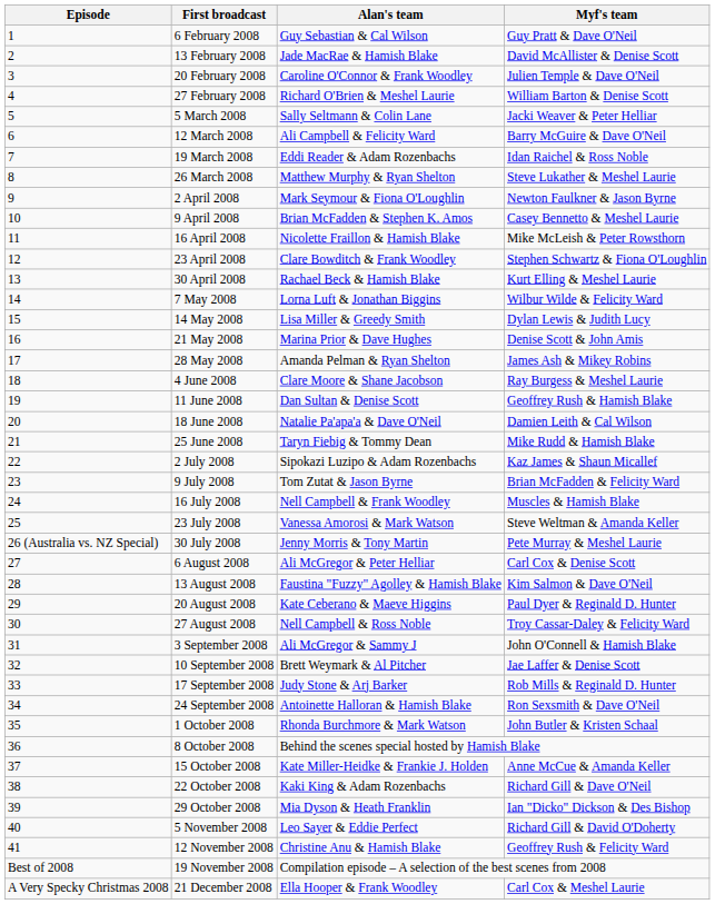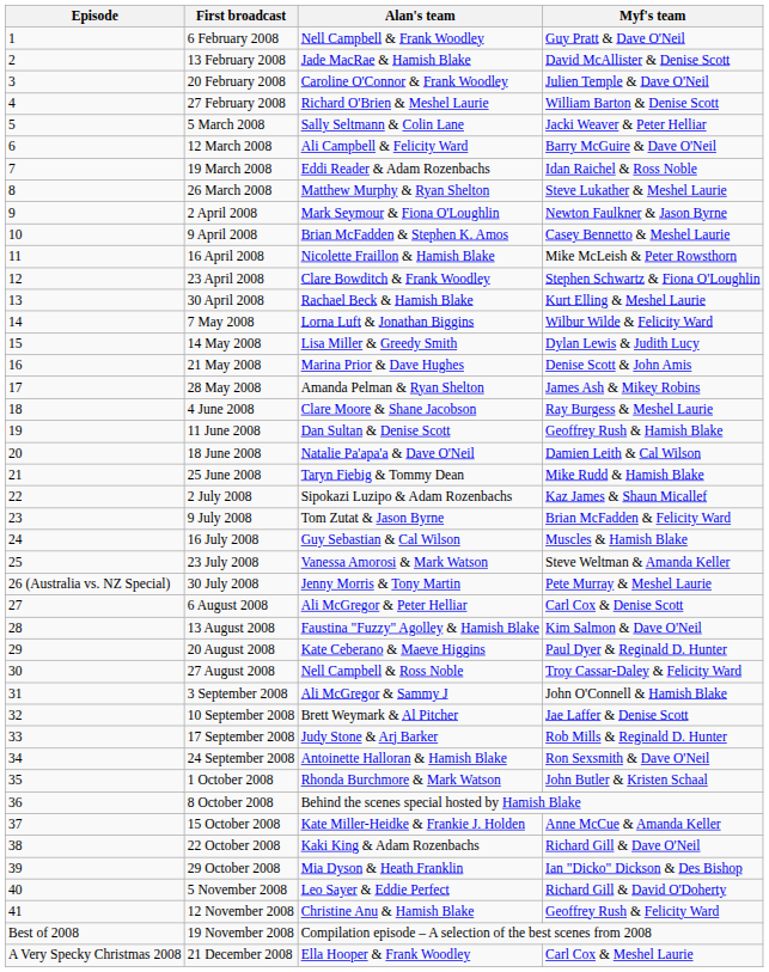6 February 2008 | Alan's team: Guy Sebastian & Cal Wilson -> Nell Campbell & Frank Woodley
16 July 2008 | Alan's team: Nell Campbell & Frank Woodley -> Guy Sebastian & Cal Wilson
